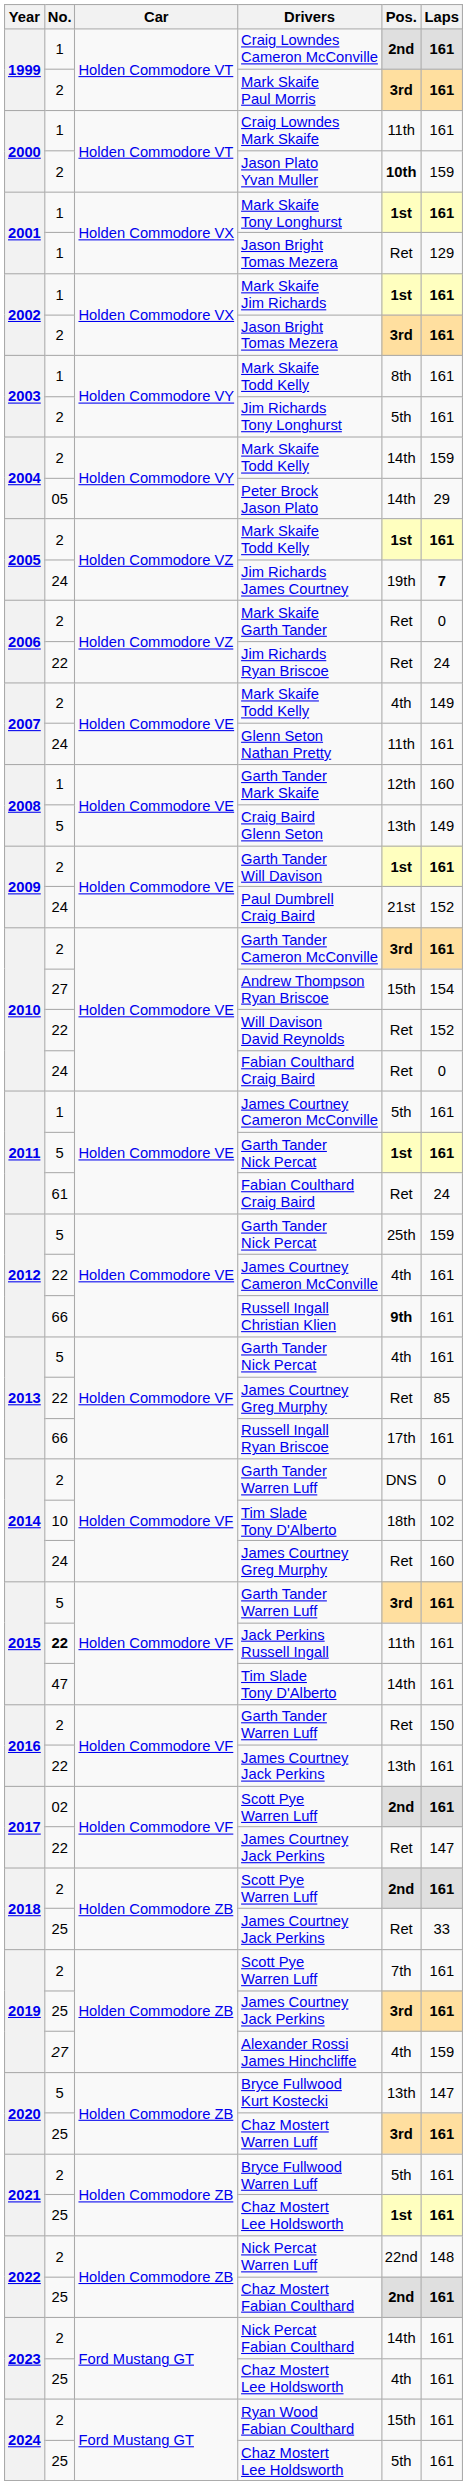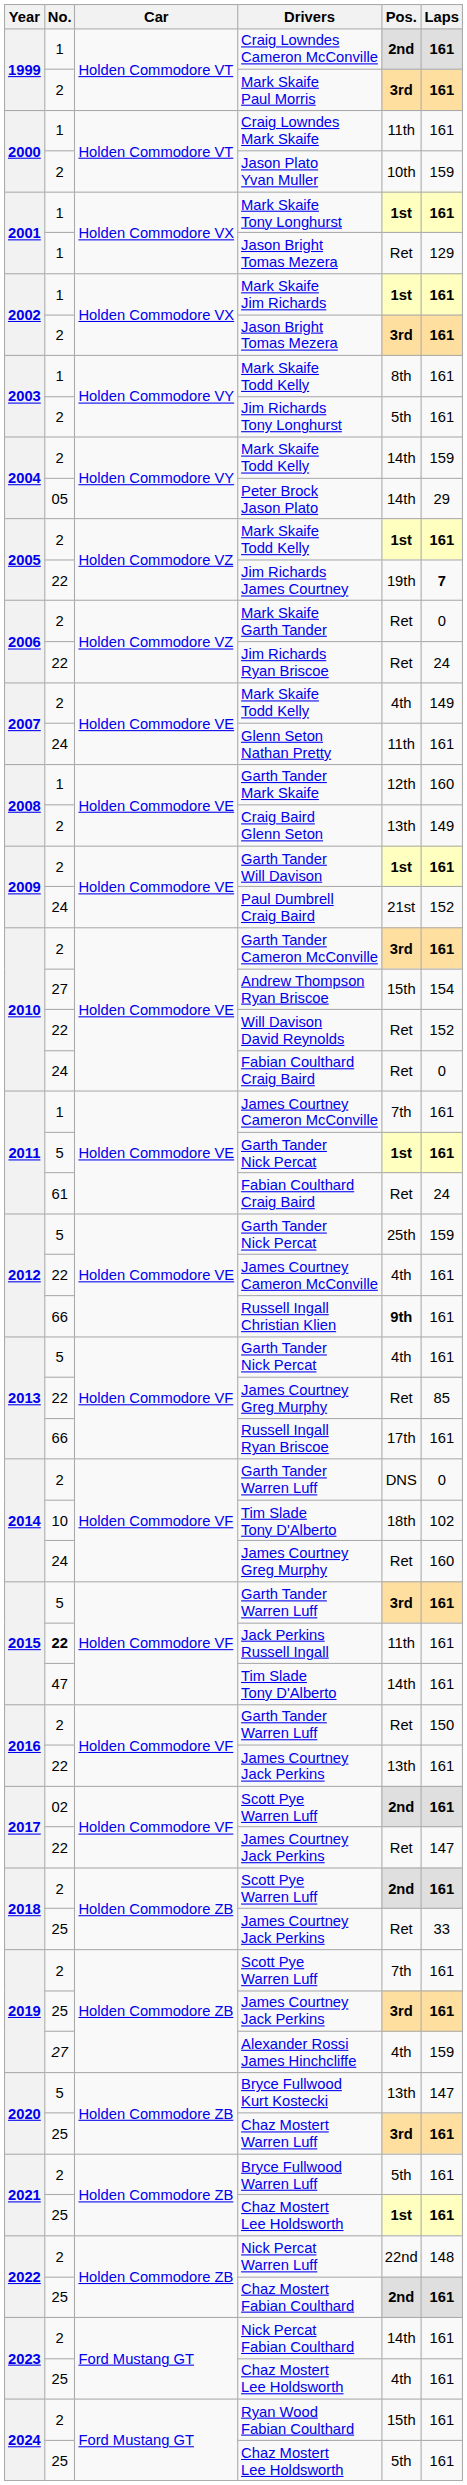Jason Plato Yvan Muller | Pos.: bold -> normal
Jim Richards James Courtney | No.: 24 -> 22
Craig Baird Glenn Seton | No.: 5 -> 2
2011 / James Courtney Cameron McConville | Pos.: 5th -> 7th
